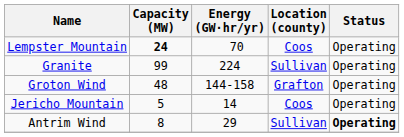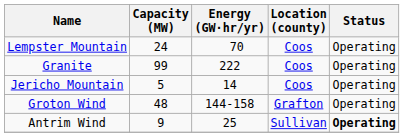Lempster Mountain | Capacity (MW): bold -> normal
Granite | Energy (GW·hr/yr): 224 -> 222
Granite | Location (county): Sullivan -> Coos
rows swapped: Groton Wind <-> Jericho Mountain
Antrim Wind | Capacity (MW): 8 -> 9
Antrim Wind | Energy (GW·hr/yr): 29 -> 25
